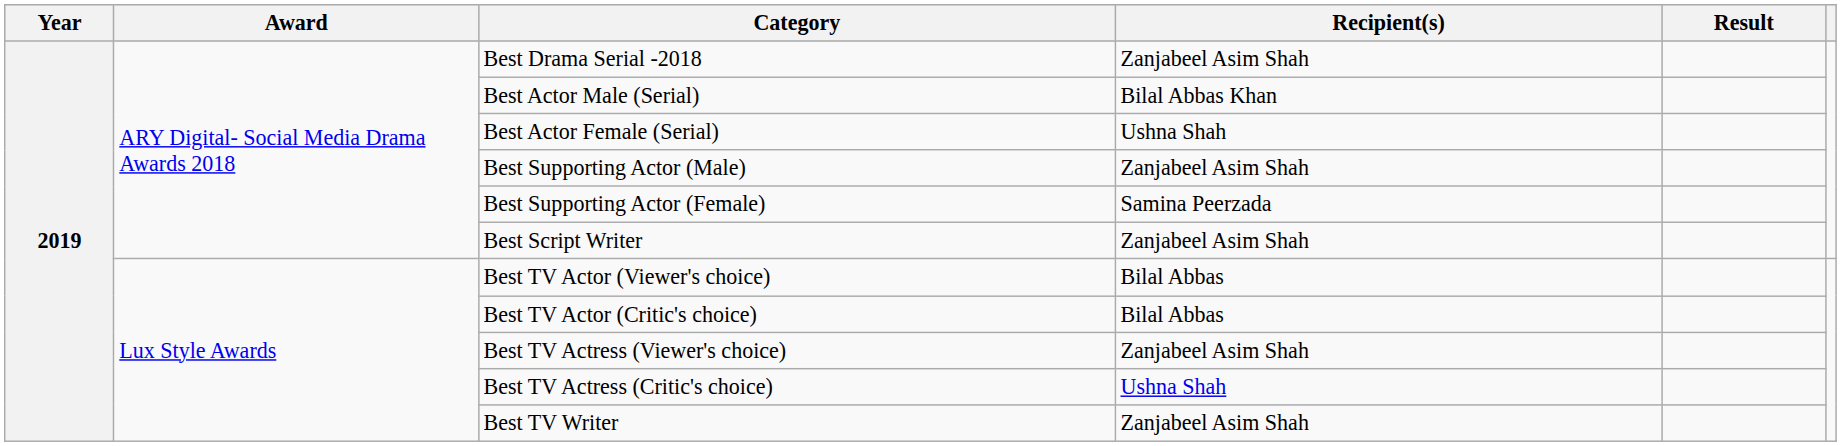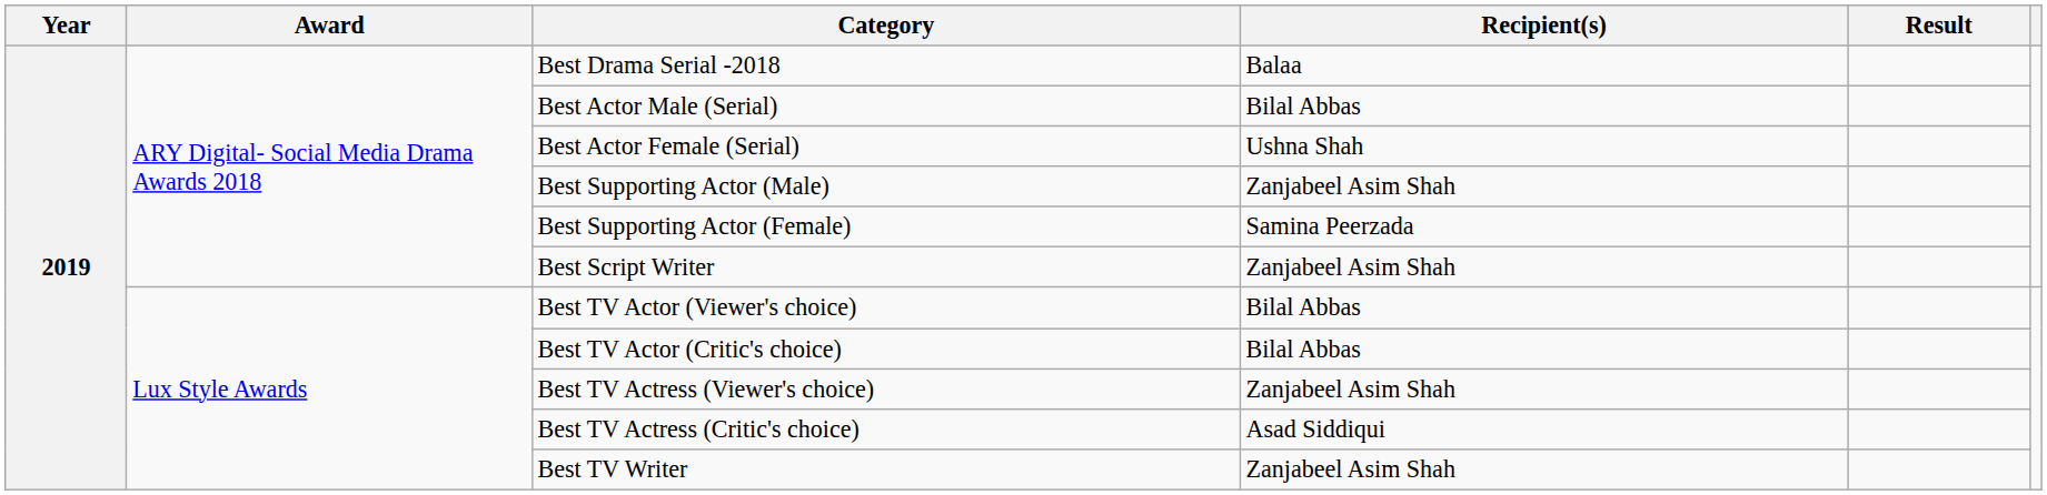Best Drama Serial -2018 | Recipient(s): Zanjabeel Asim Shah -> Balaa
Best Actor Male (Serial) | Recipient(s): Bilal Abbas Khan -> Bilal Abbas
Best TV Actress (Critic's choice) | Recipient(s): Ushna Shah -> Asad Siddiqui
